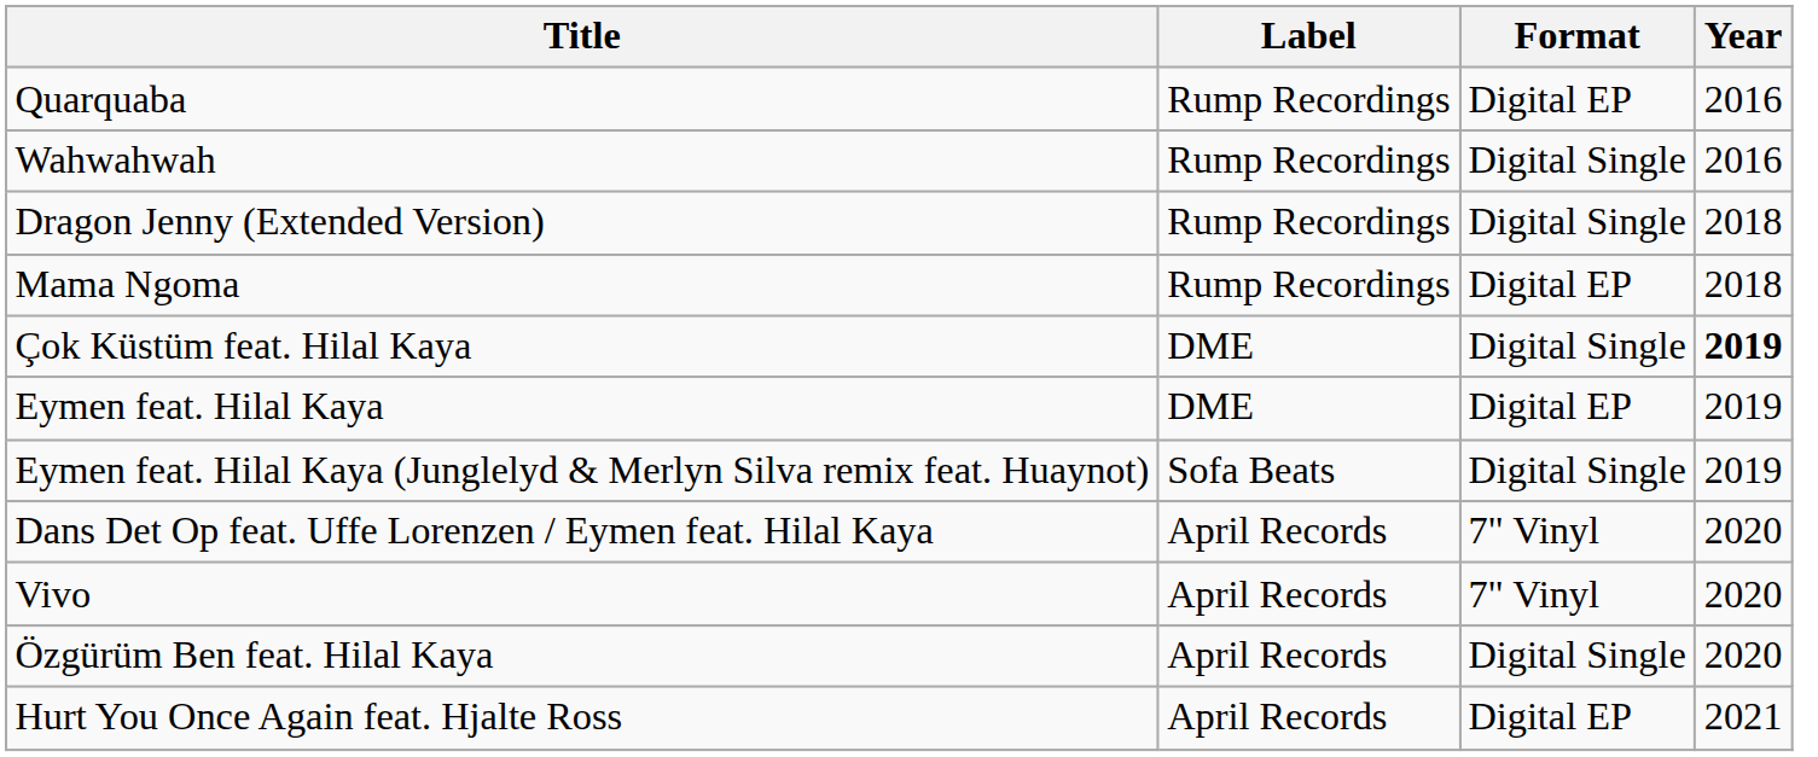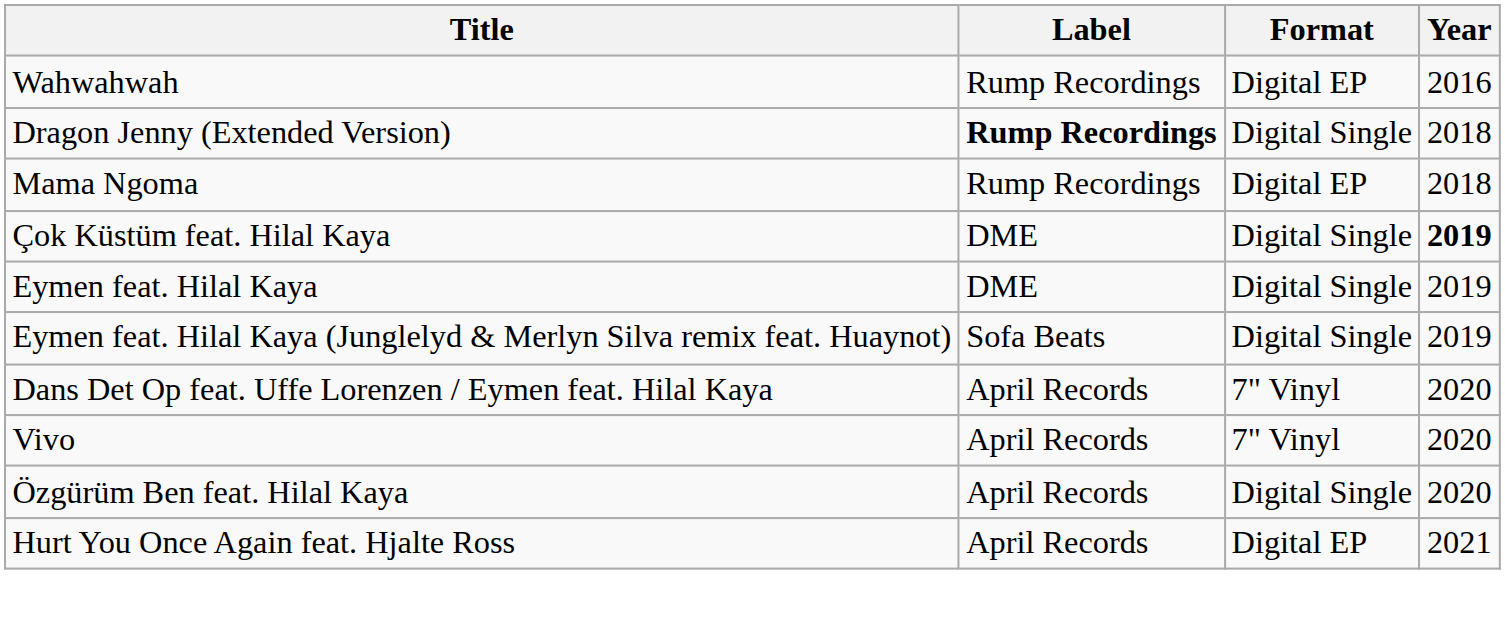- row: Quarquaba | Rump Recordings | Digital EP | 2016
Wahwahwah | Format: Digital Single -> Digital EP
Dragon Jenny (Extended Version) | Label: normal -> bold
Eymen feat. Hilal Kaya | Format: Digital EP -> Digital Single
